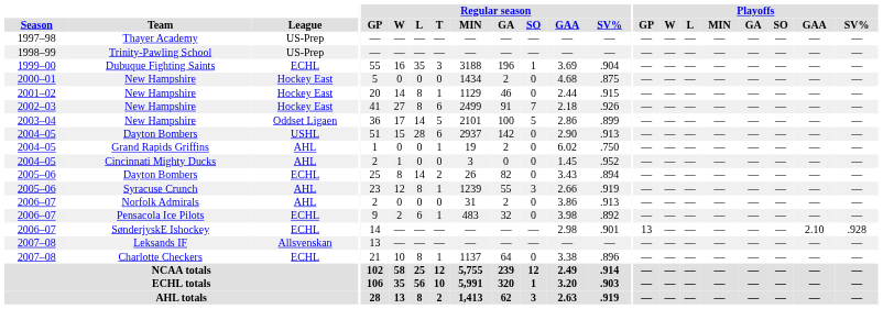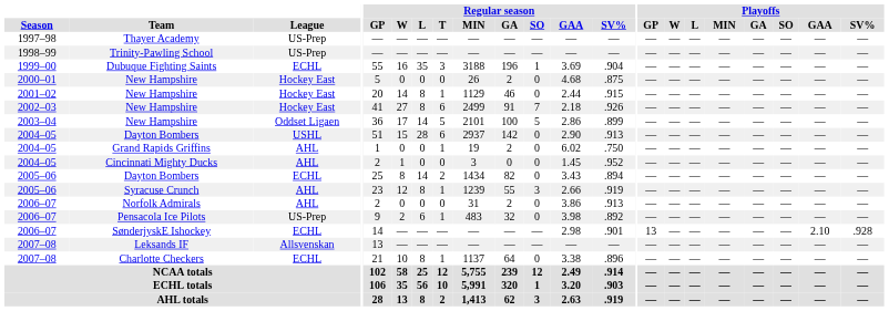2000–01 / New Hampshire | Regular season / MIN: 1434 -> 26
2005–06 / Dayton Bombers | Regular season / MIN: 26 -> 1434
Pensacola Ice Pilots | League: ECHL -> US-Prep
